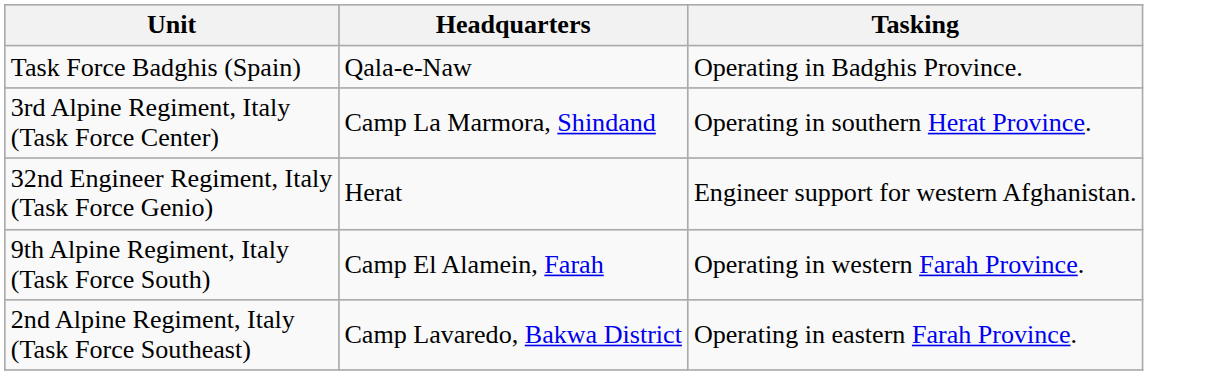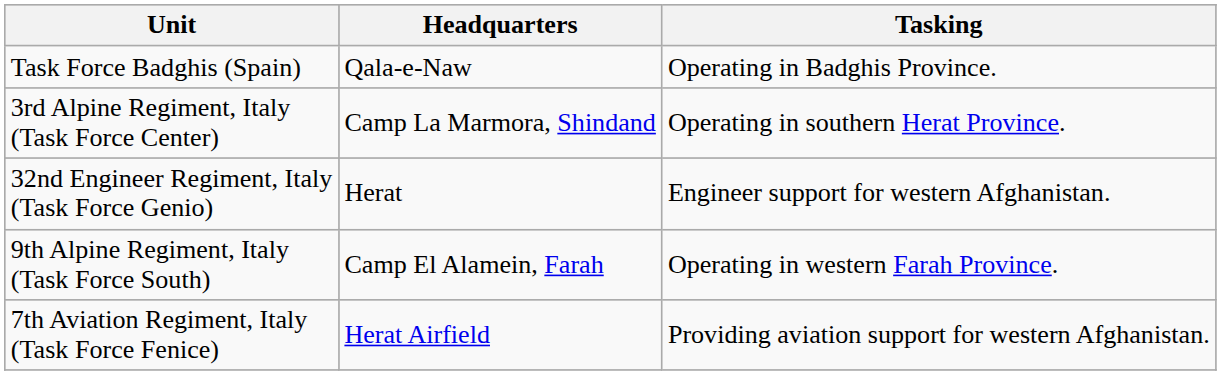- row: 2nd Alpine Regiment, Italy (Task Force Southeast) | Camp Lavaredo, Bakwa District | Operating in eastern Farah Province.
+ row: 7th Aviation Regiment, Italy (Task Force Fenice) | Herat Airfield | Providing aviation support for western Afghanistan.
